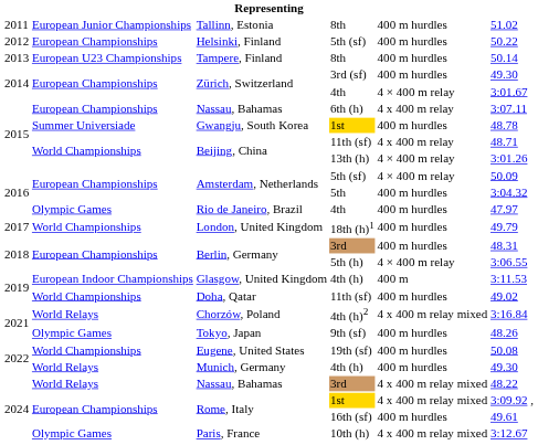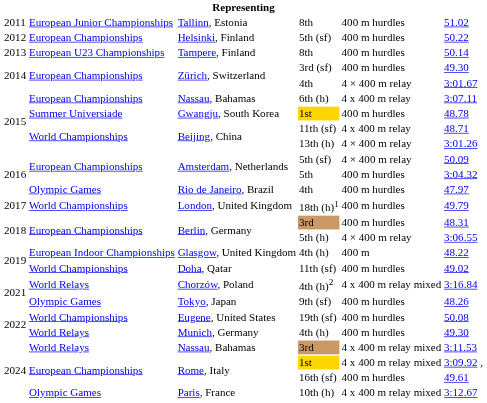Glasgow, United Kingdom | column 6: 3:11.53 -> 48.22
Nassau, Bahamas / 3rd | column 6: 48.22 -> 3:11.53
